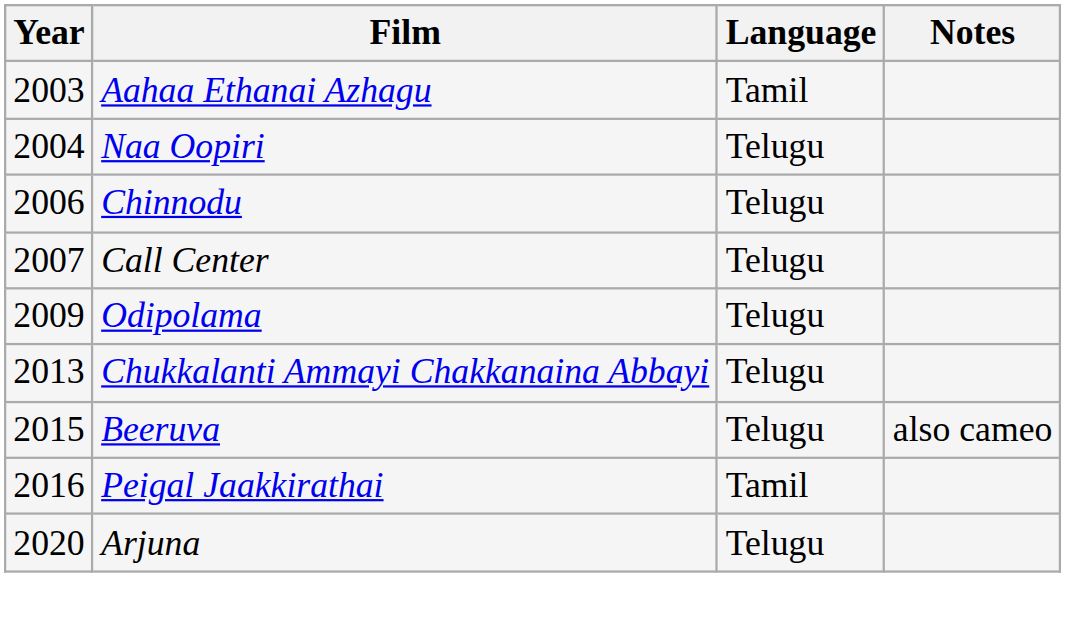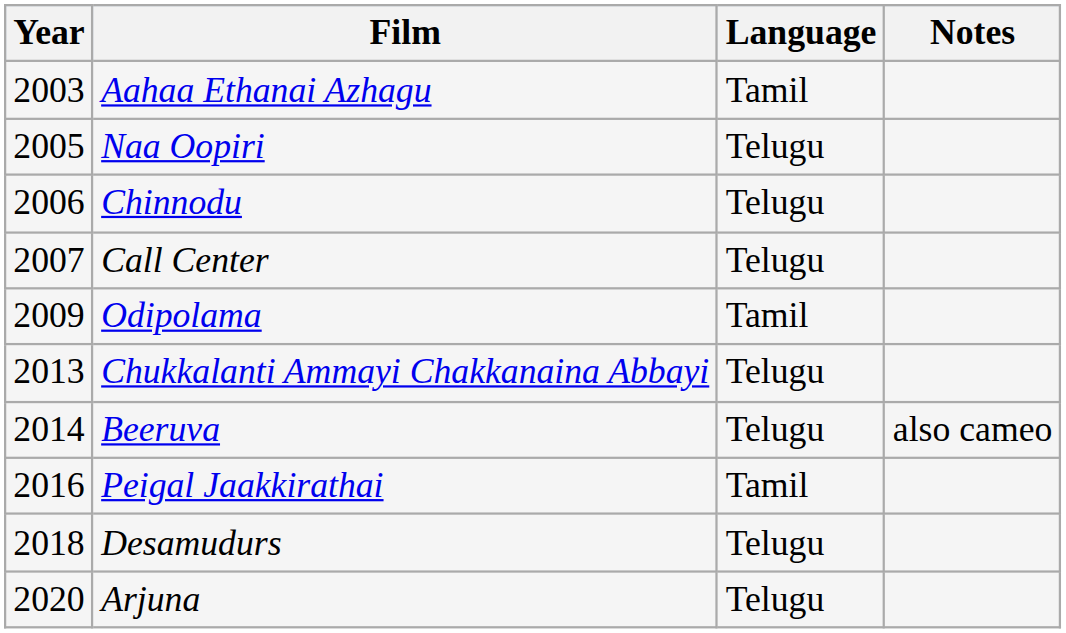Naa Oopiri | Year: 2004 -> 2005
Odipolama | Language: Telugu -> Tamil
Beeruva | Year: 2015 -> 2014
+ row: 2018 | Desamudurs | Telugu
